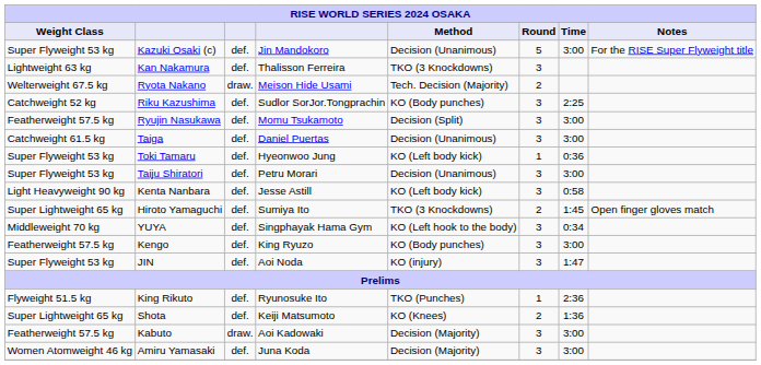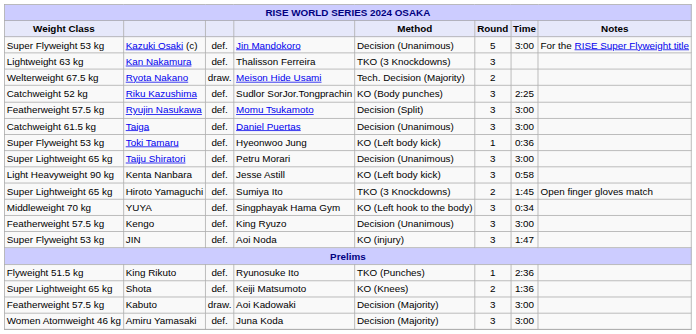Taiju Shiratori | Weight Class: Super Flyweight 53 kg -> Super Lightweight 65 kg
Kengo | Method: KO (Body punches) -> Decision (Unanimous)
